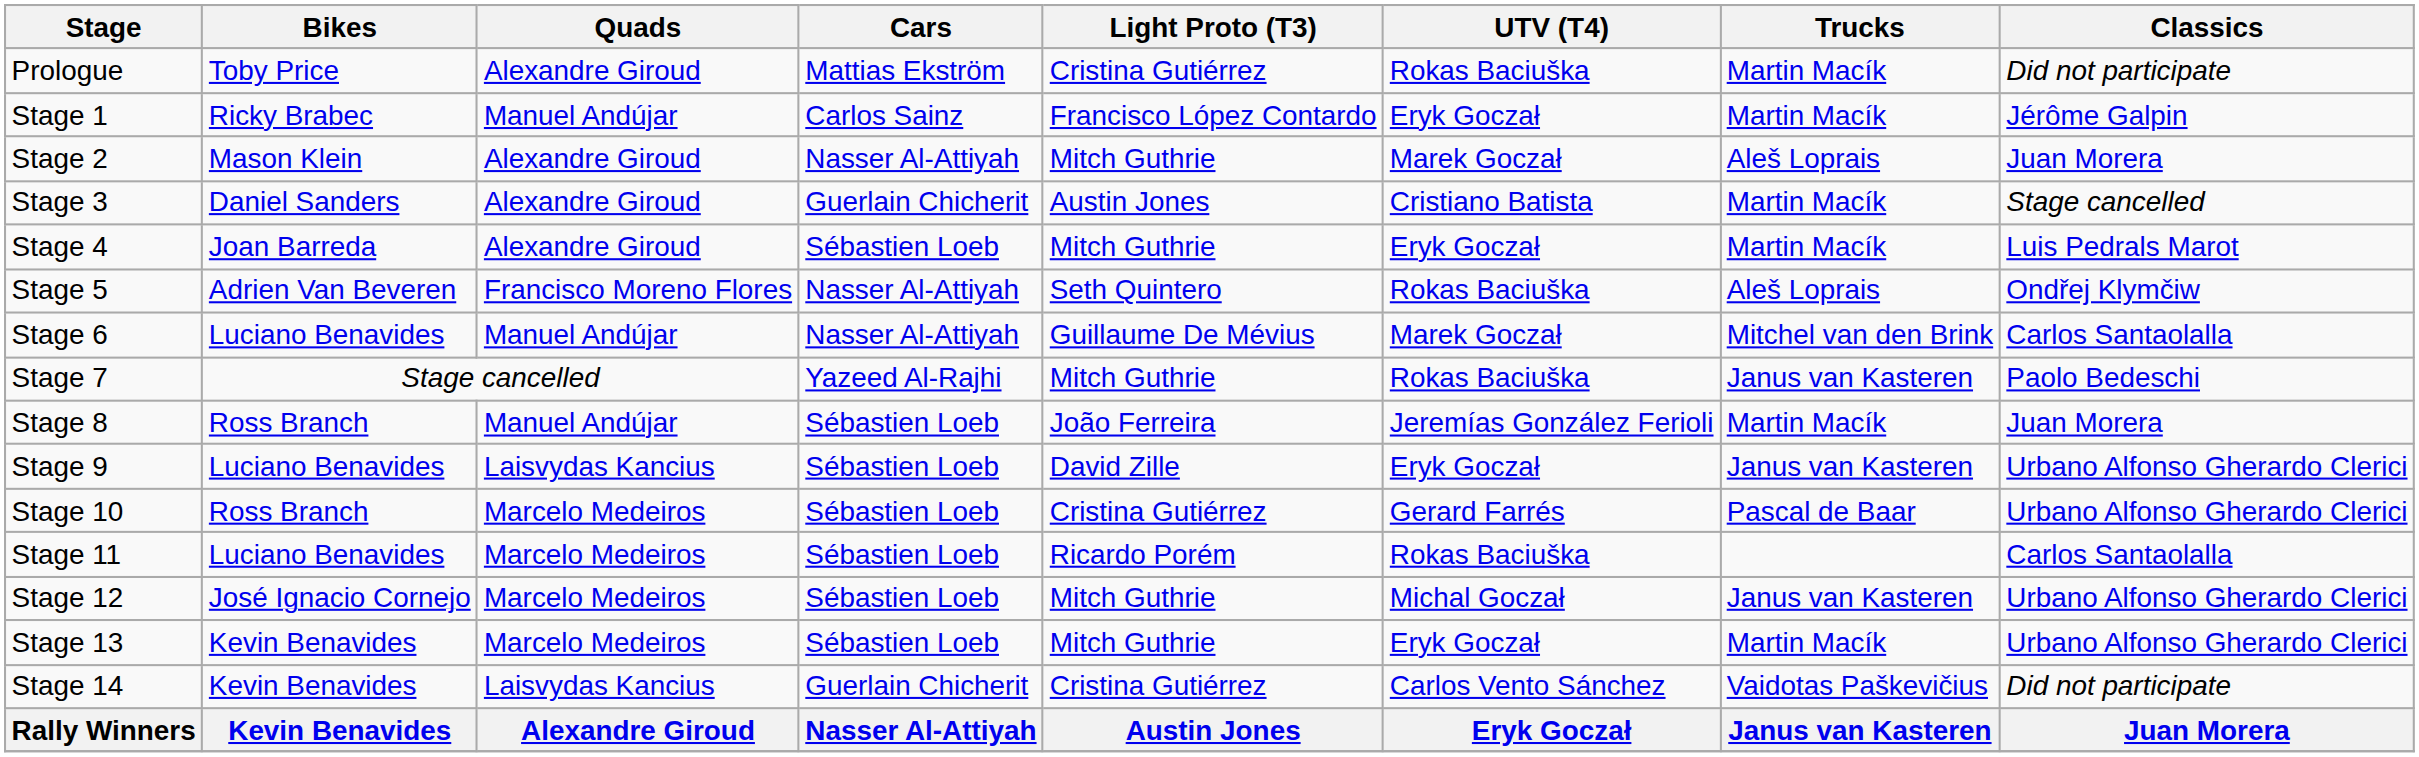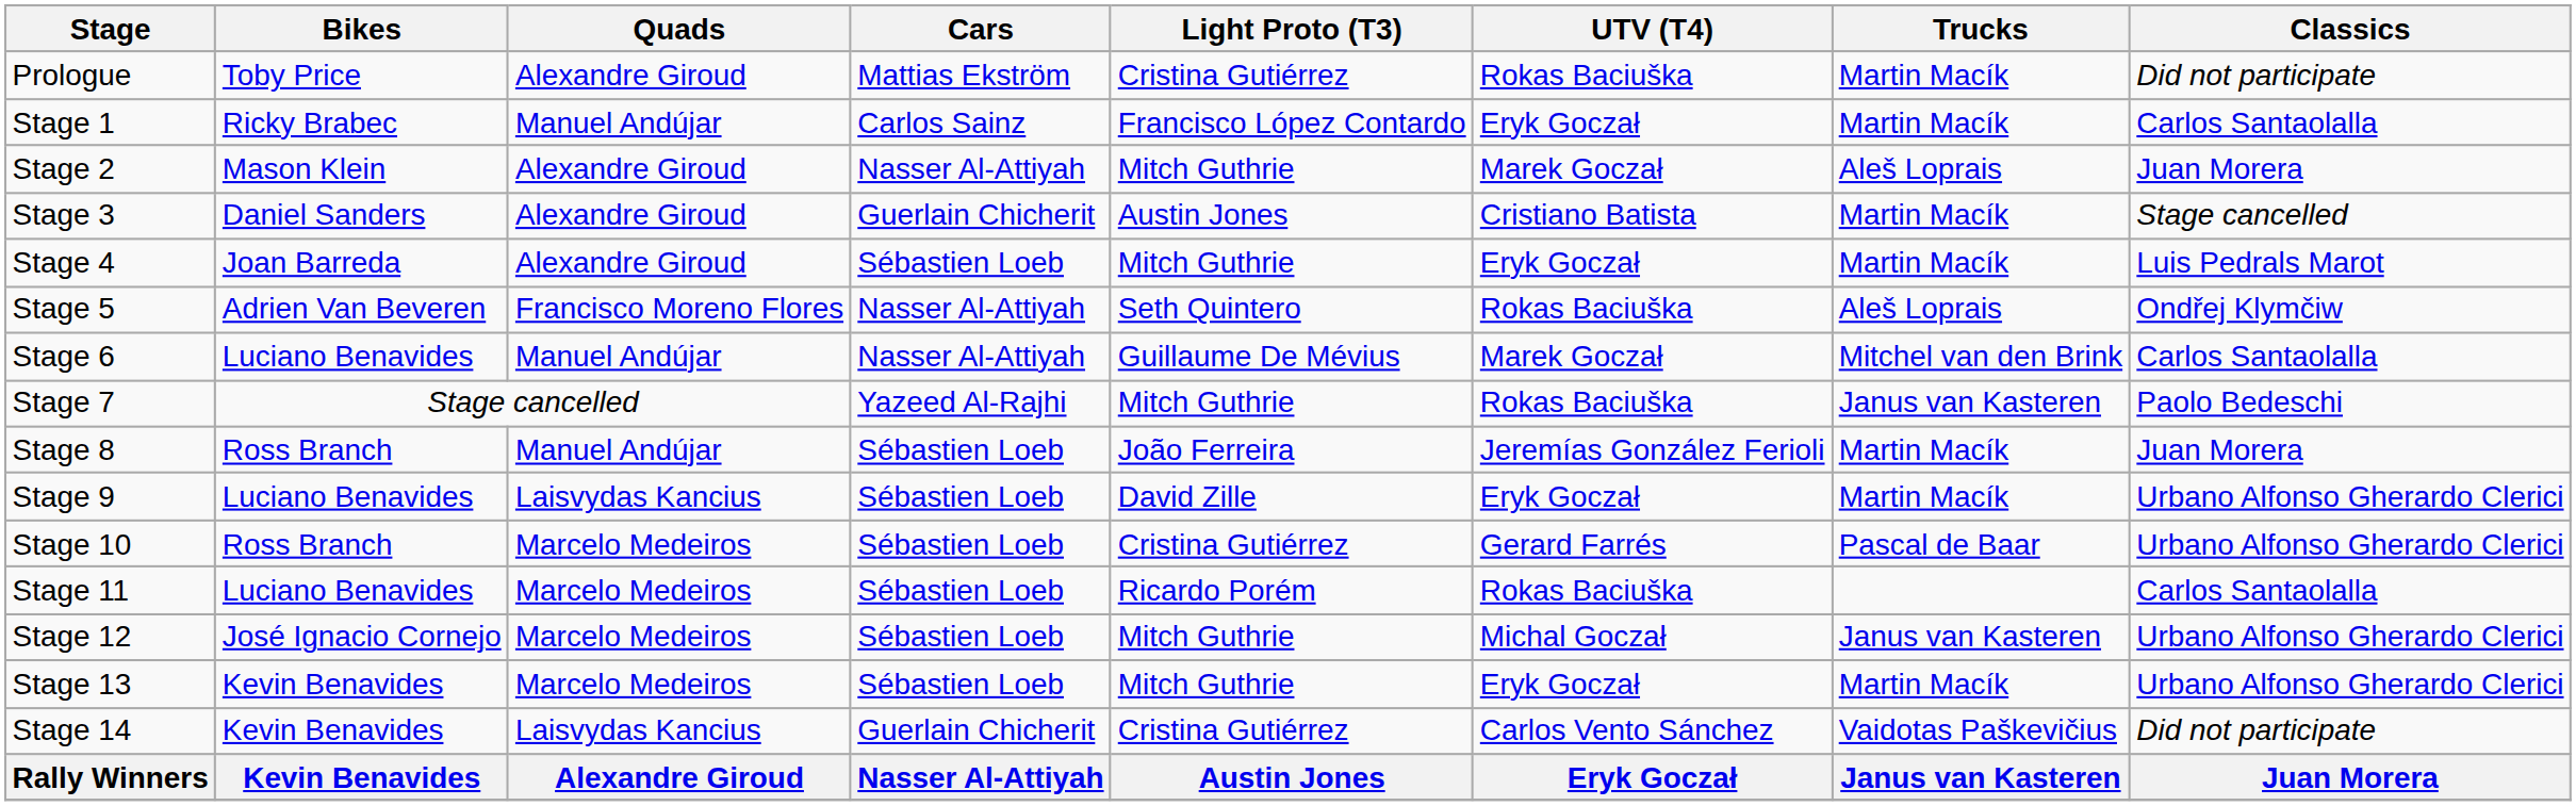Stage 1 | Classics: Jérôme Galpin -> Carlos Santaolalla
Stage 9 | Trucks: Janus van Kasteren -> Martin Macík
